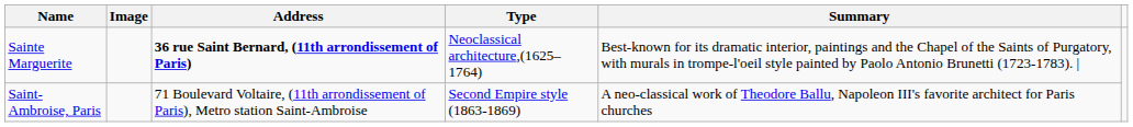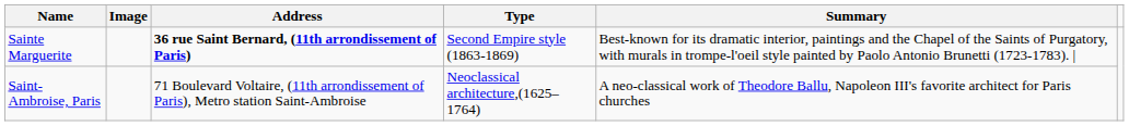Sainte Marguerite | Type: Neoclassical architecture,(1625–1764) -> Second Empire style (1863-1869)
Saint-Ambroise, Paris | Type: Second Empire style (1863-1869) -> Neoclassical architecture,(1625–1764)
